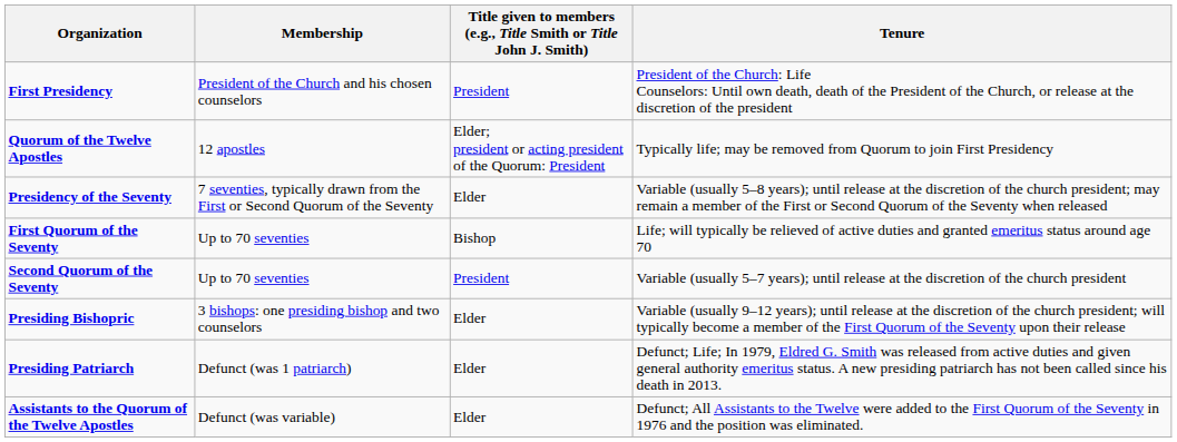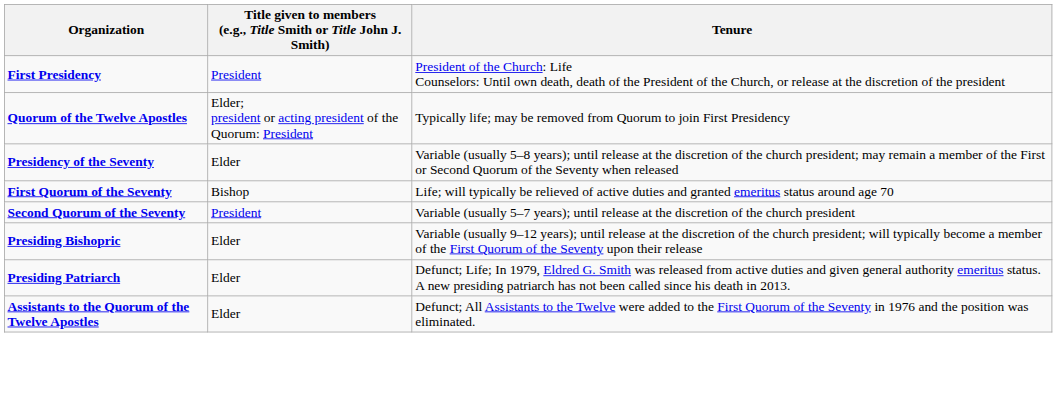- column: Membership | President of the Church and his chosen counselors | 12 apostles | 7 seventies, typically drawn from the First or Second Quorum of the Seventy | Up to 70 seventies | Up to 70 seventies | 3 bishops: one presiding bishop and two counselors | Defunct (was 1 patriarch) | Defunct (was variable)
